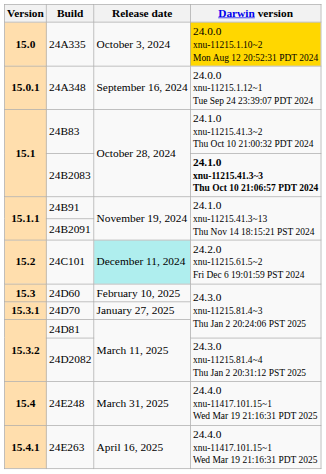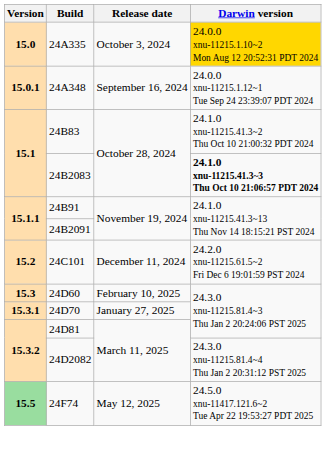24C101 | Release date: paleturquoise background -> no background
- row: 15.4 | 24E248 | March 31, 2025 | 24.4.0 xnu-11417.101.15~1 Wed Mar 19 21:16:31 PDT 2025
- row: 15.4.1 | 24E263 | April 16, 2025 | 24.4.0 xnu-11417.101.15~1 Wed Mar 19 21:16:31 PDT 2025
+ row: 15.5 | 24F74 | May 12, 2025 | 24.5.0 xnu-11417.121.6~2 Tue Apr 22 19:53:27 PDT 2025
